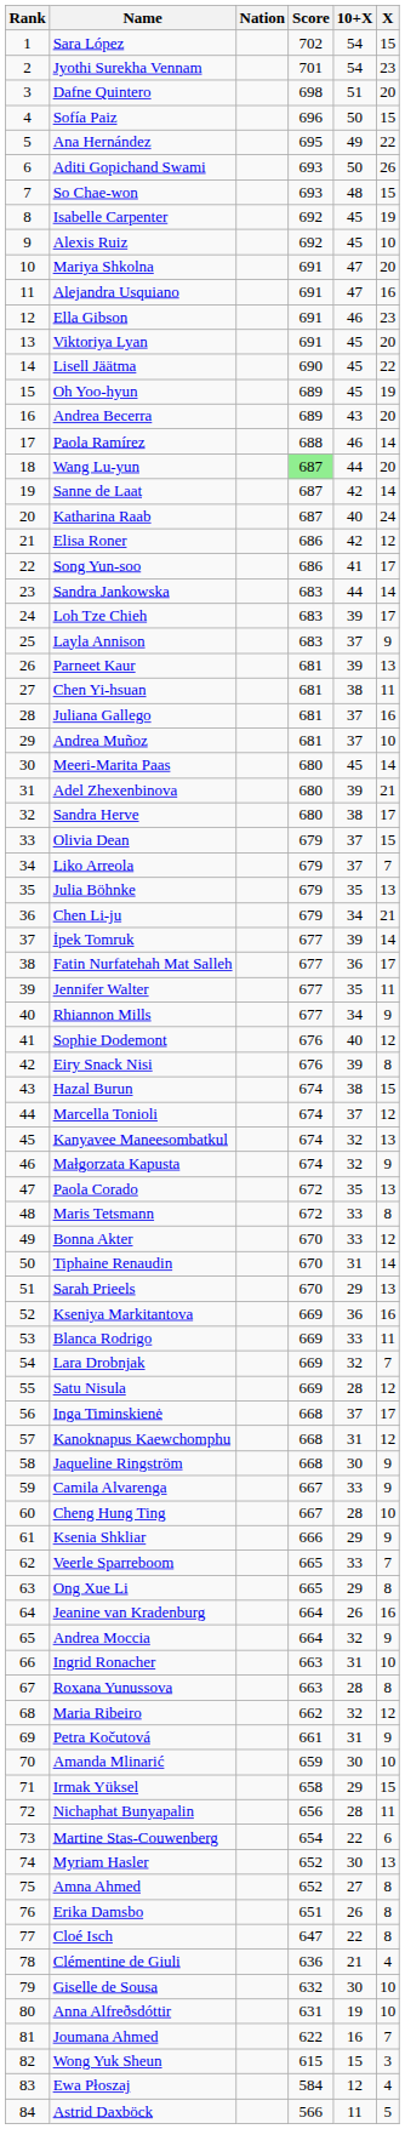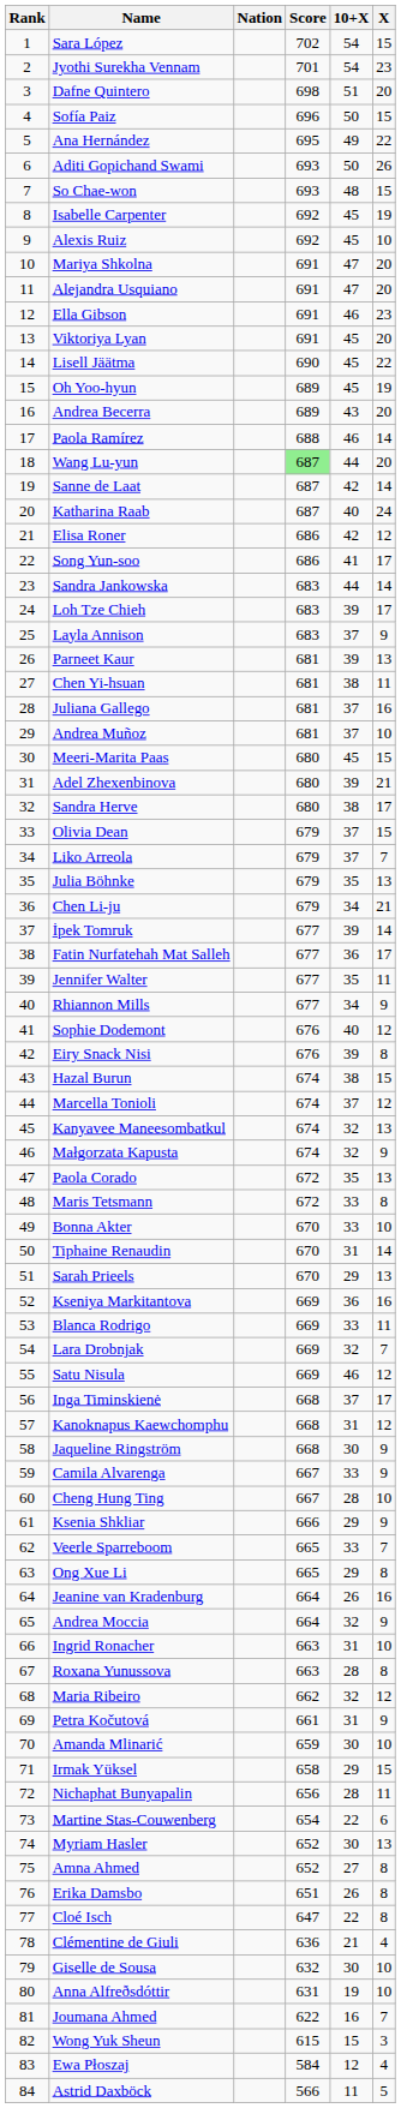Alejandra Usquiano | X: 16 -> 20
Meeri-Marita Paas | X: 14 -> 15
Bonna Akter | X: 12 -> 10
Satu Nisula | 10+X: 28 -> 46
